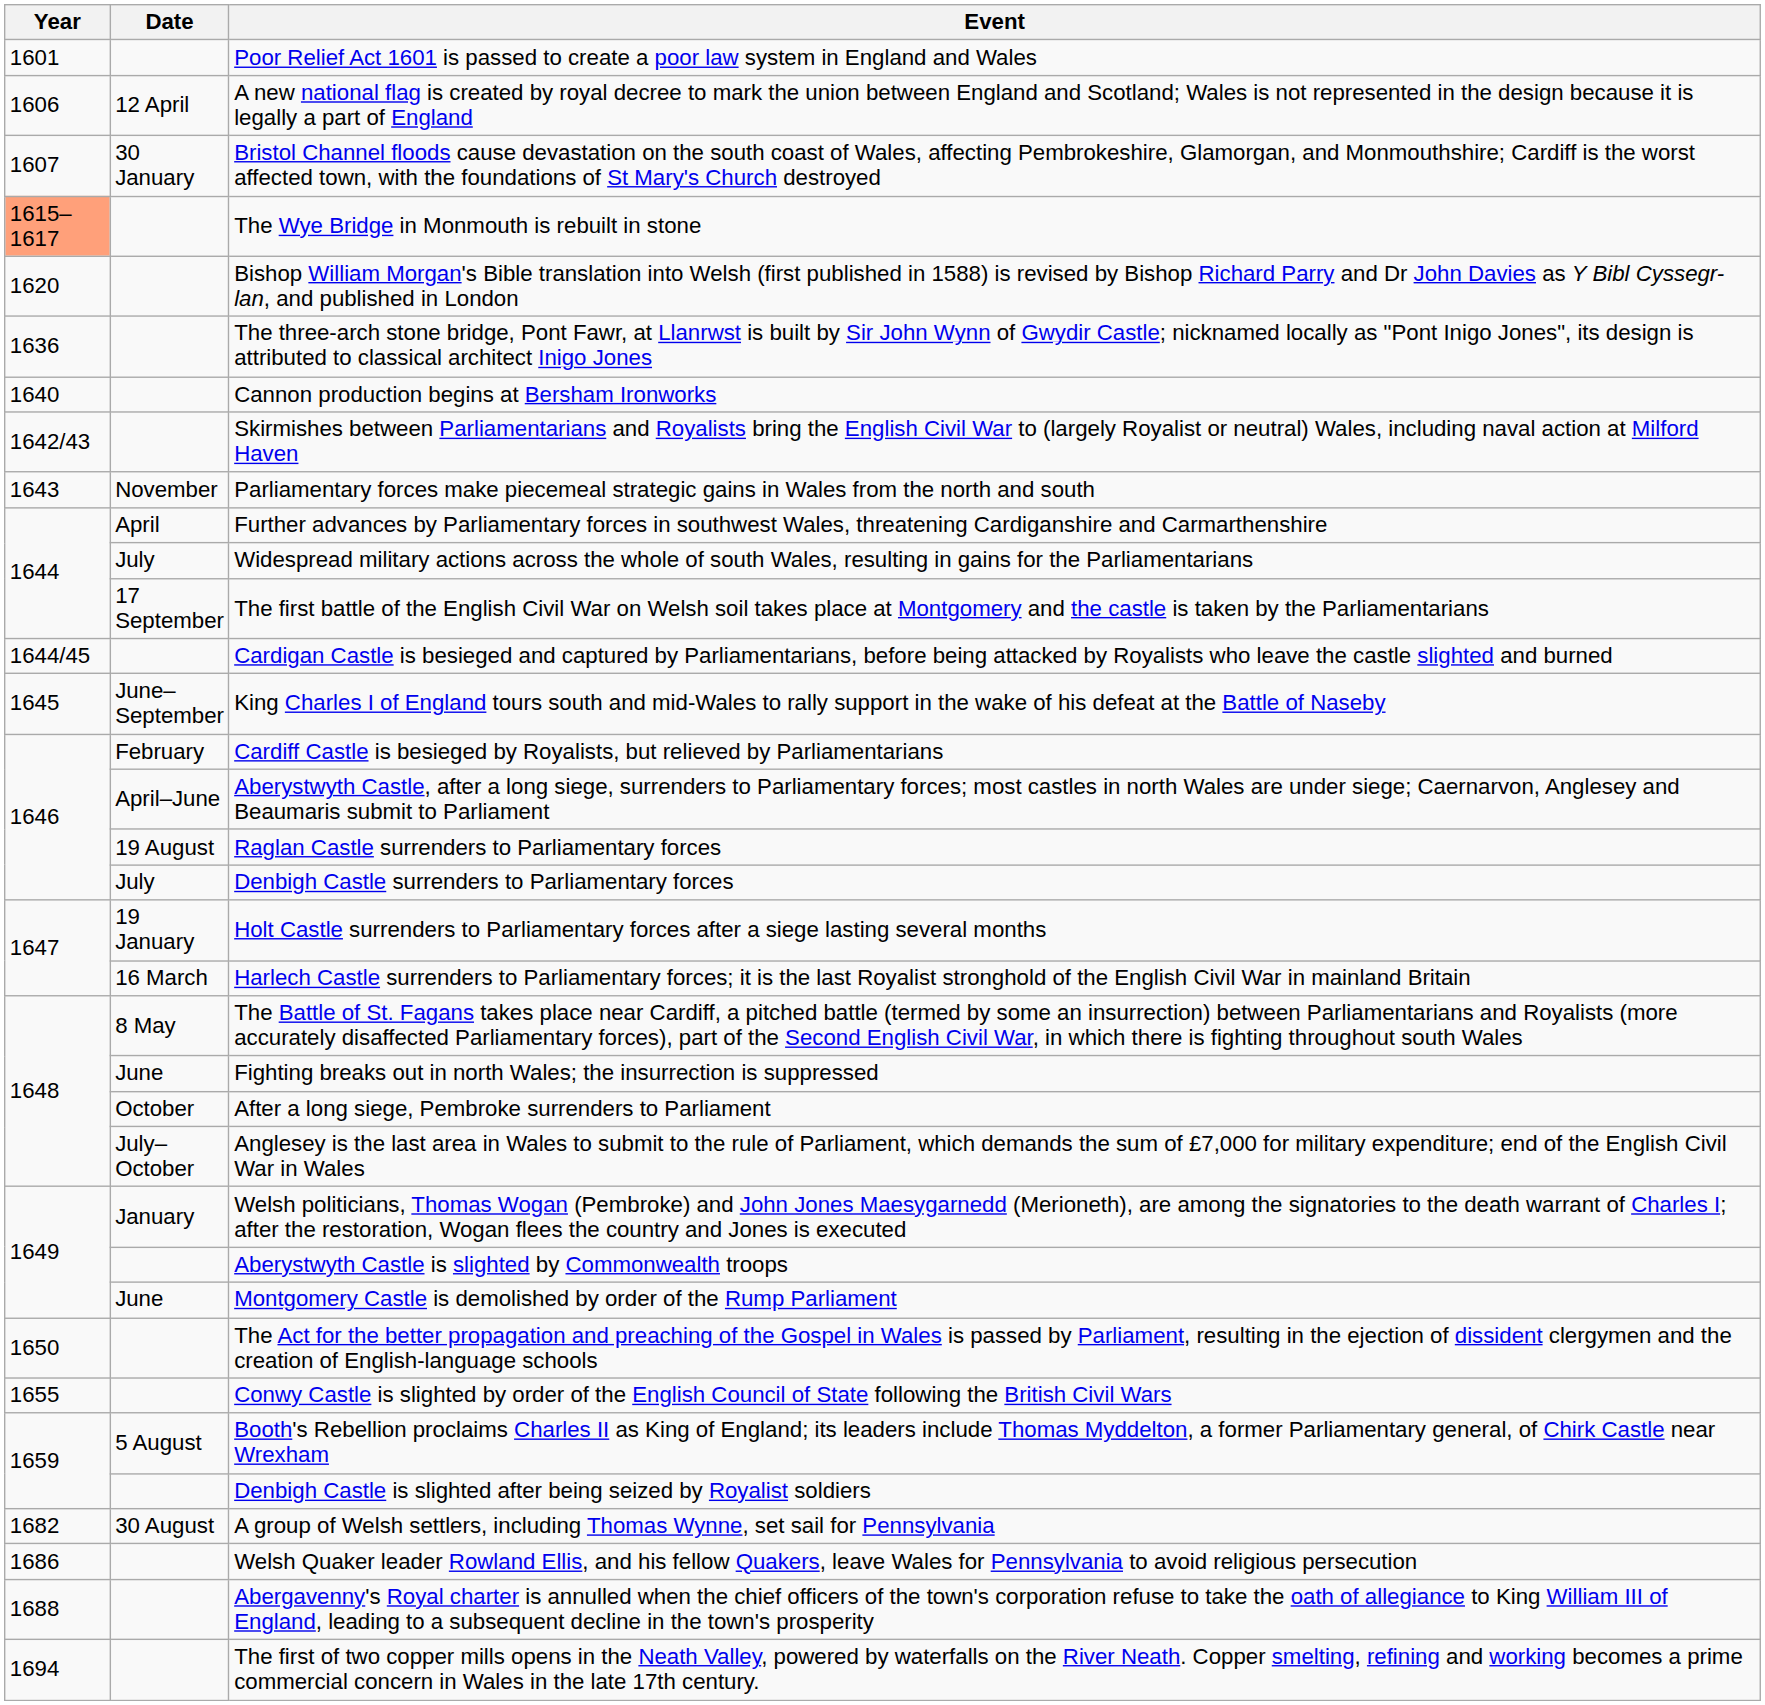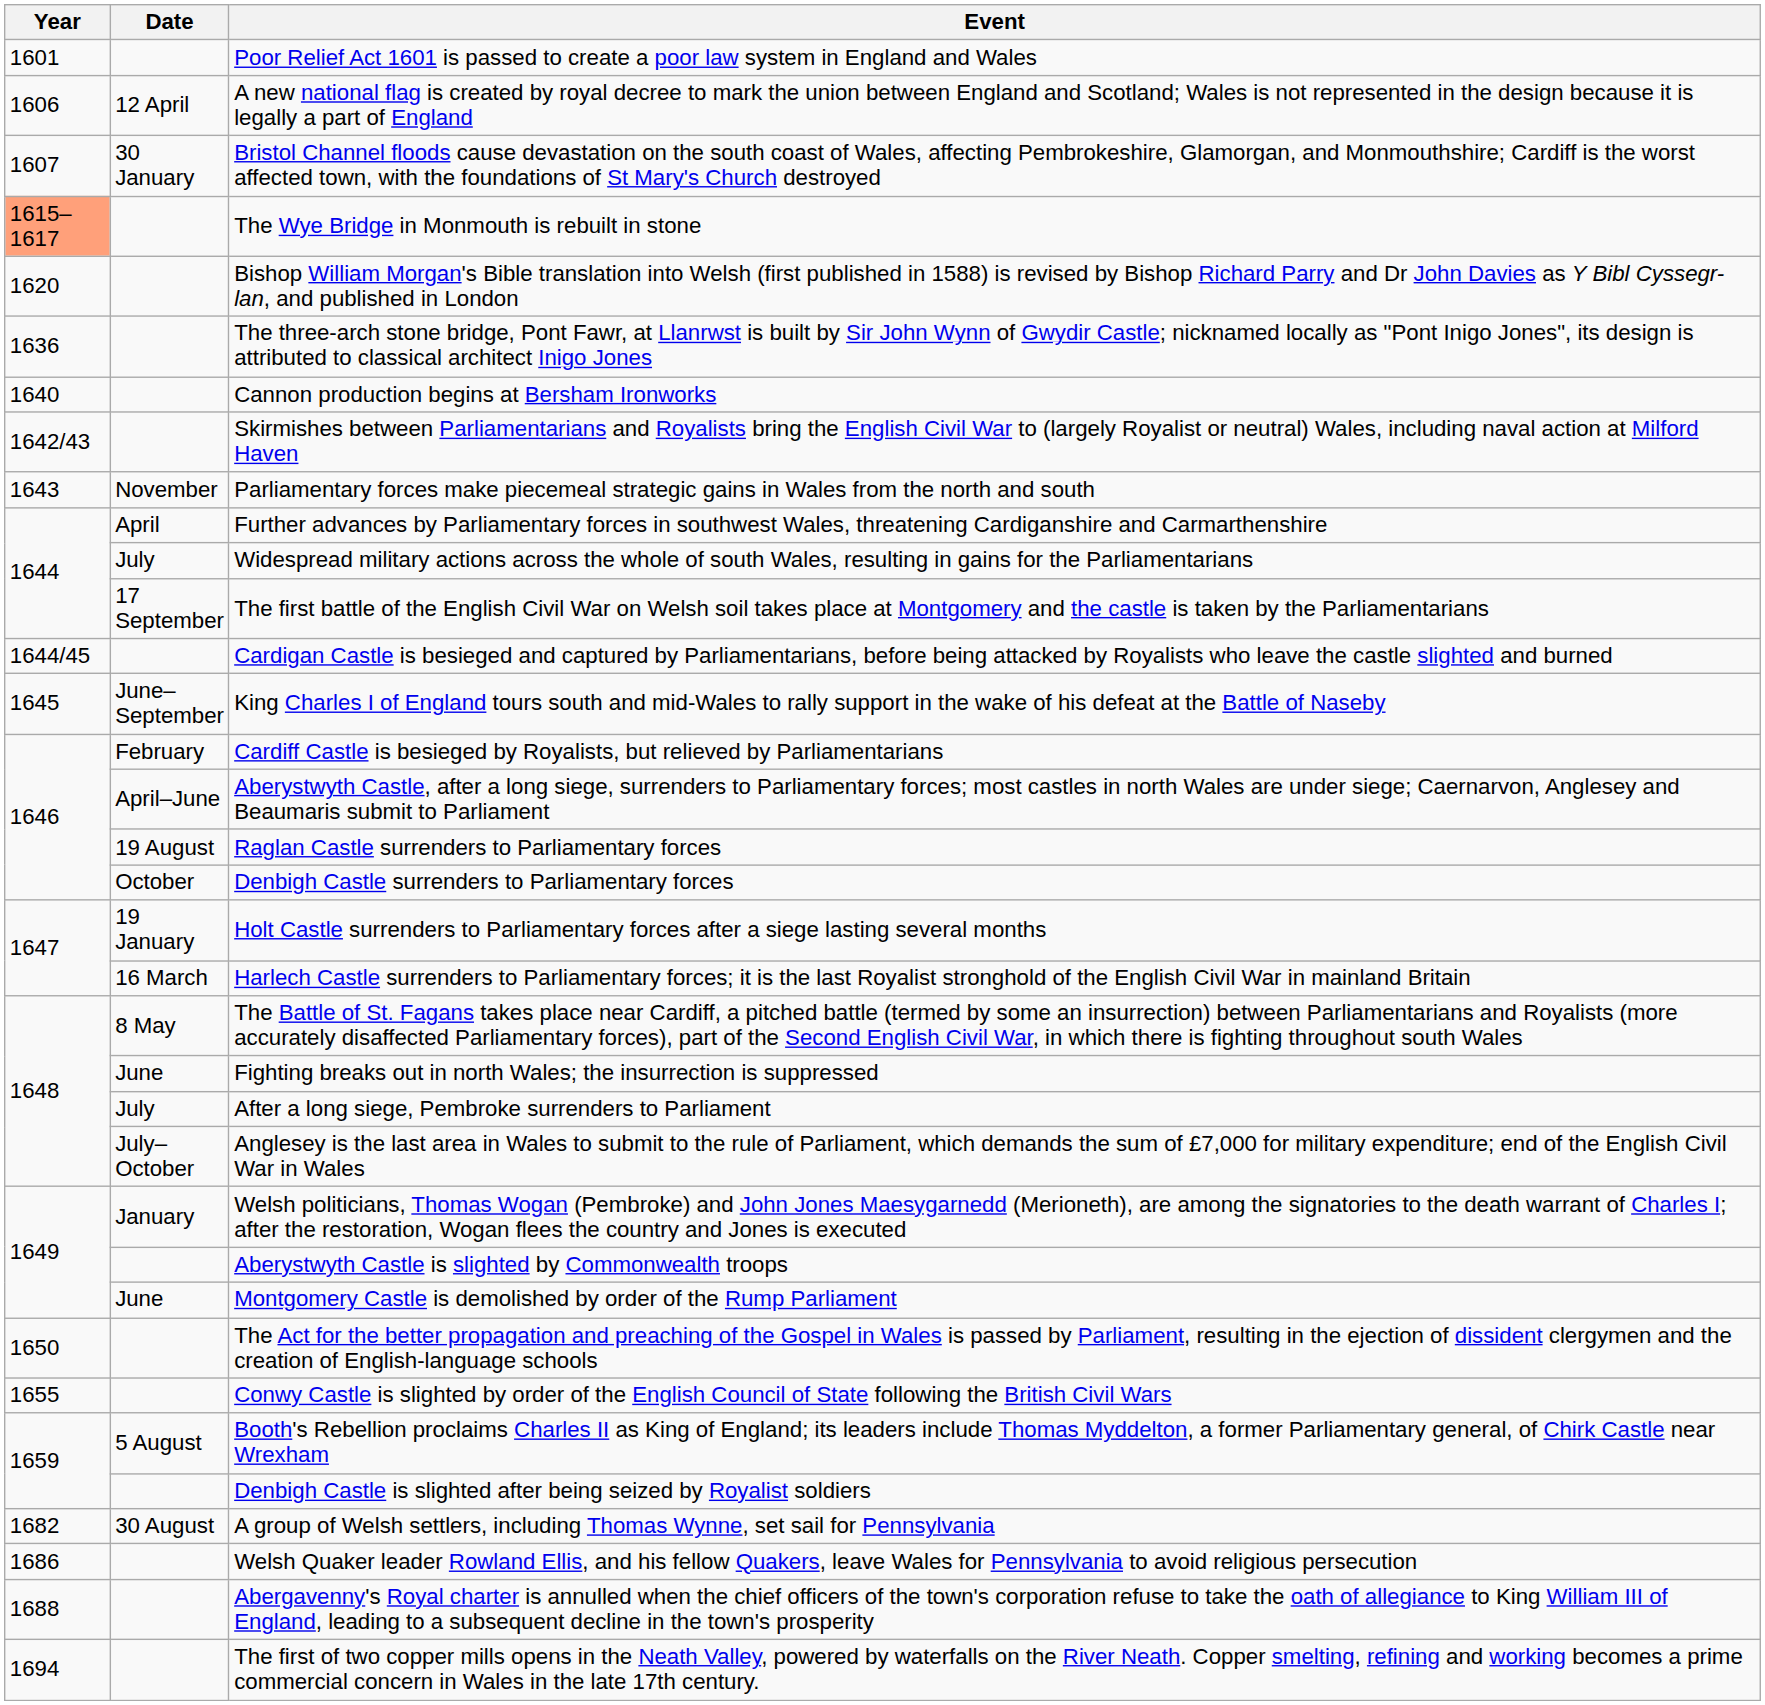Denbigh Castle surrenders to Parliamentary forces | Date: July -> October
After a long siege, Pembroke surrenders to Parliament | Date: October -> July
